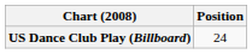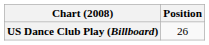US Dance Club Play (Billboard) | Position: 24 -> 26
